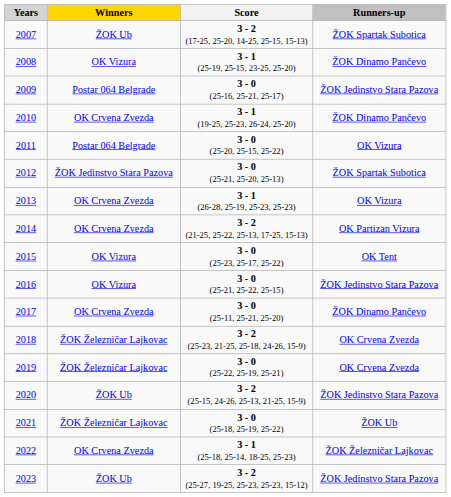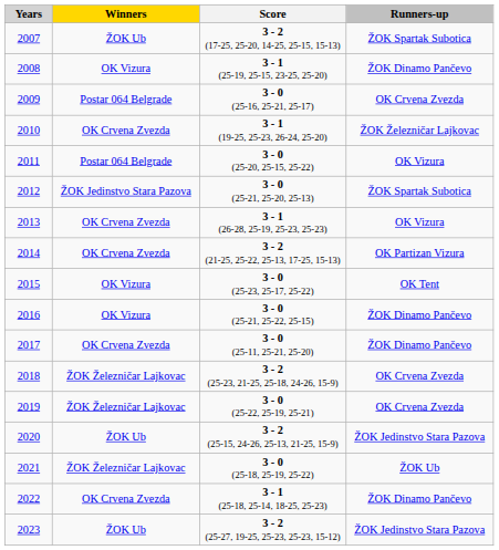2009 | Runners-up: ŽOK Jedinstvo Stara Pazova -> OK Crvena Zvezda
2010 | Runners-up: ŽOK Dinamo Pančevo -> ŽOK Železničar Lajkovac
2016 | Runners-up: ŽOK Jedinstvo Stara Pazova -> ŽOK Dinamo Pančevo
2022 | Runners-up: ŽOK Železničar Lajkovac -> ŽOK Dinamo Pančevo
